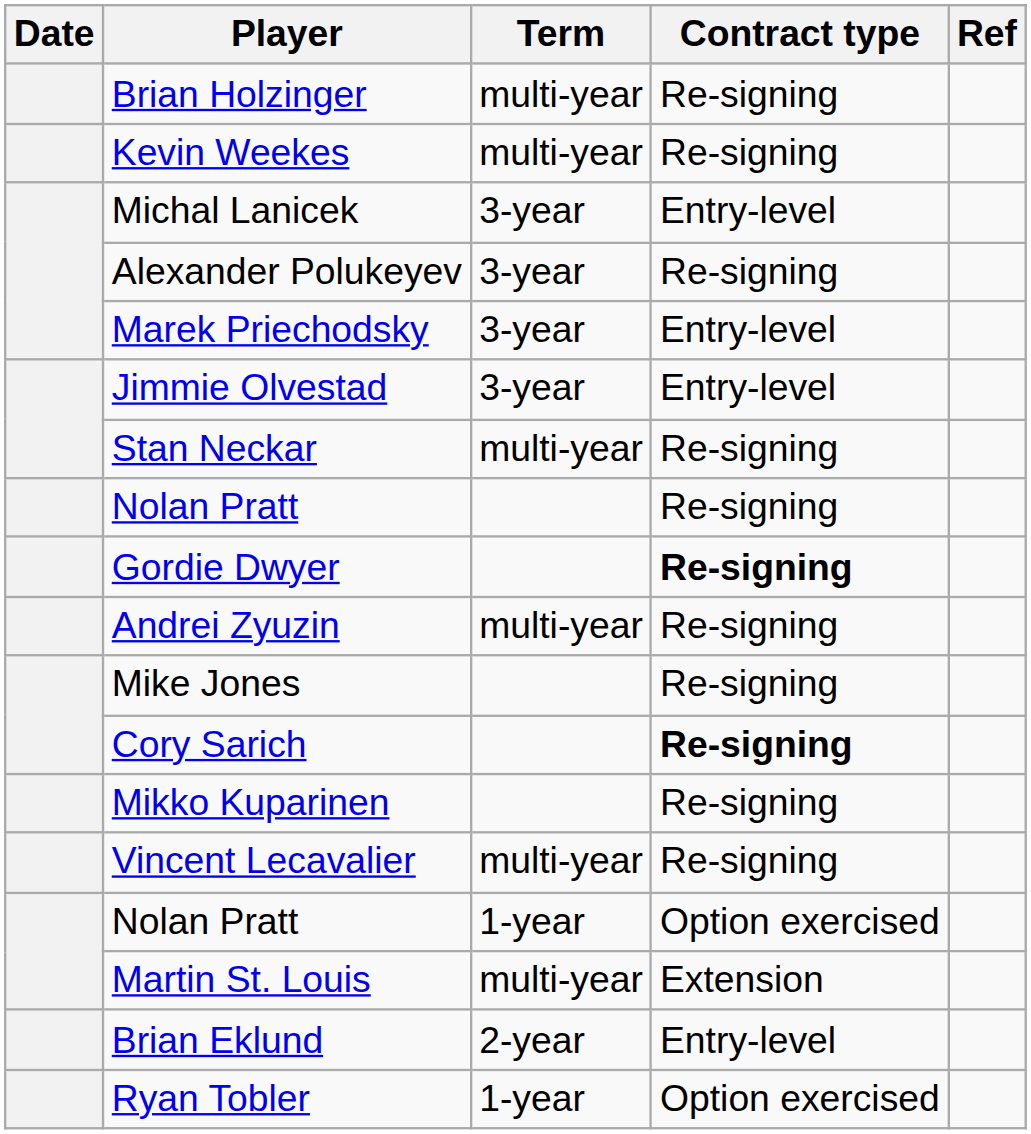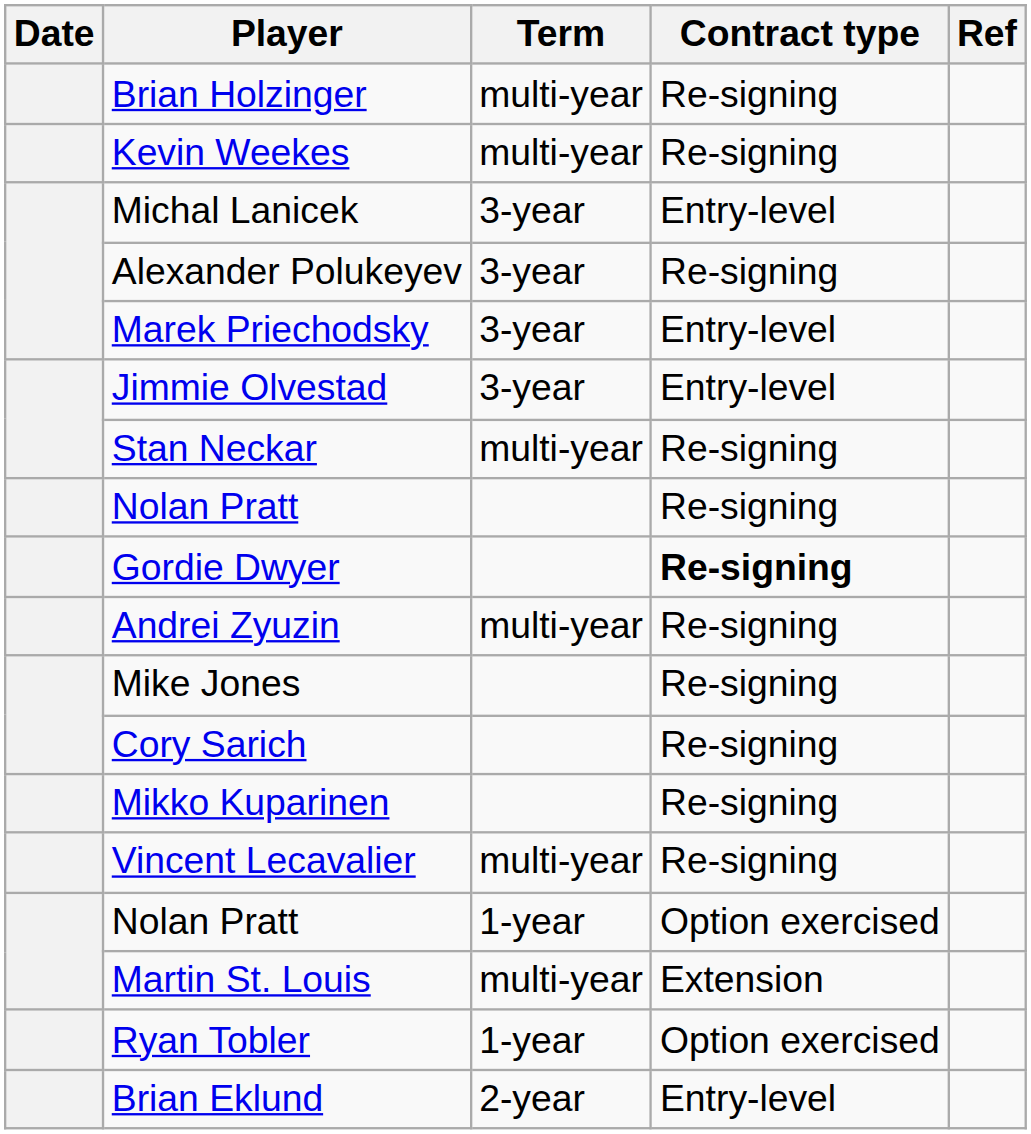Cory Sarich | Contract type: bold -> normal
rows swapped: Brian Eklund <-> Ryan Tobler
